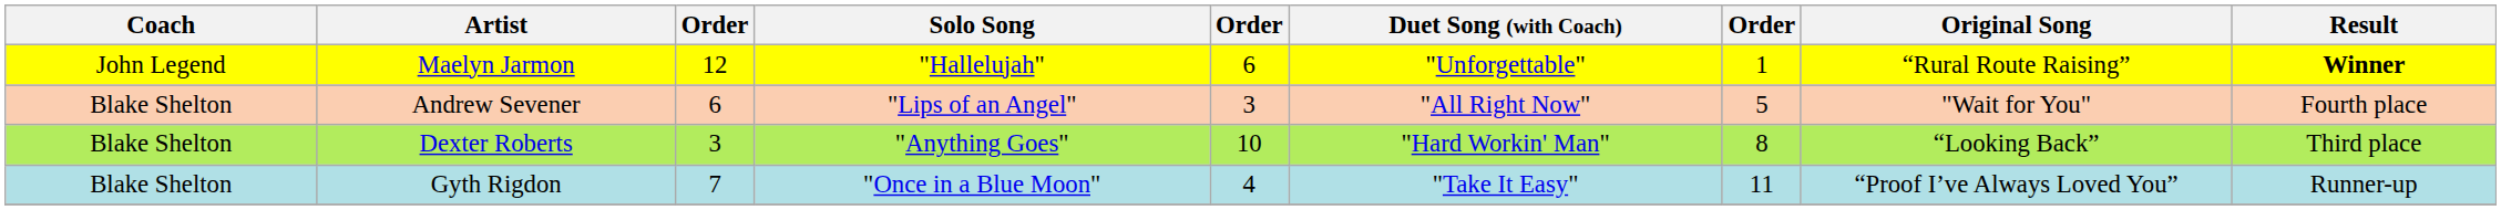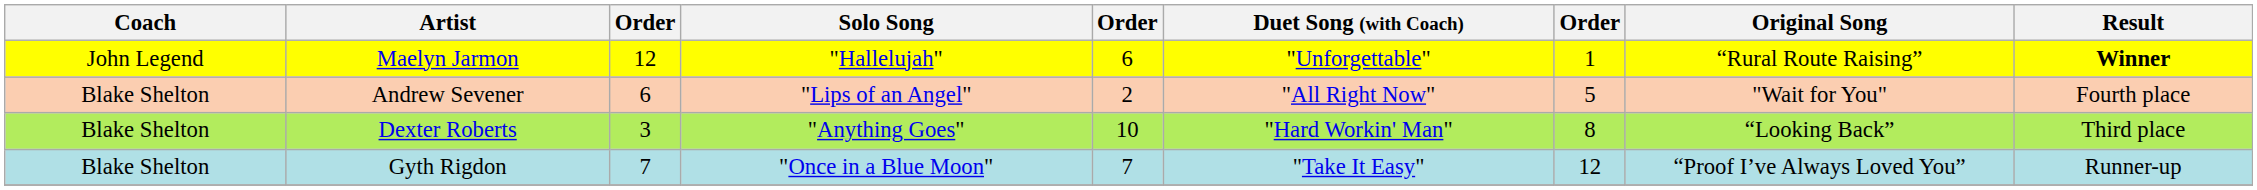Andrew Sevener | column 5: 3 -> 2
Gyth Rigdon | column 5: 4 -> 7
Gyth Rigdon | column 7: 11 -> 12
